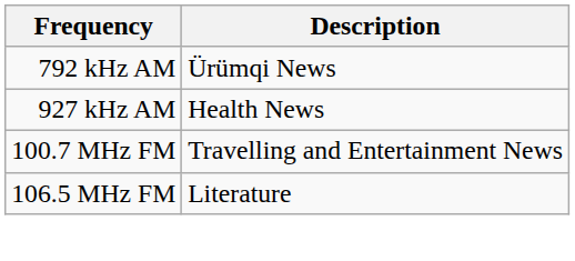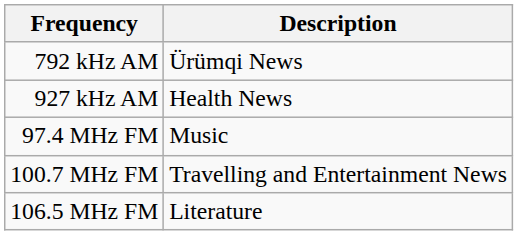+ row: 97.4 MHz FM | Music
